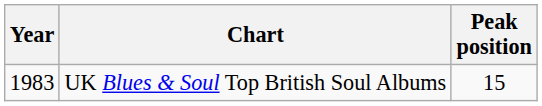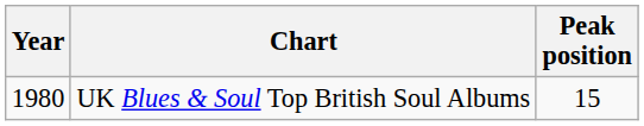UK Blues & Soul Top British Soul Albums | Year: 1983 -> 1980
